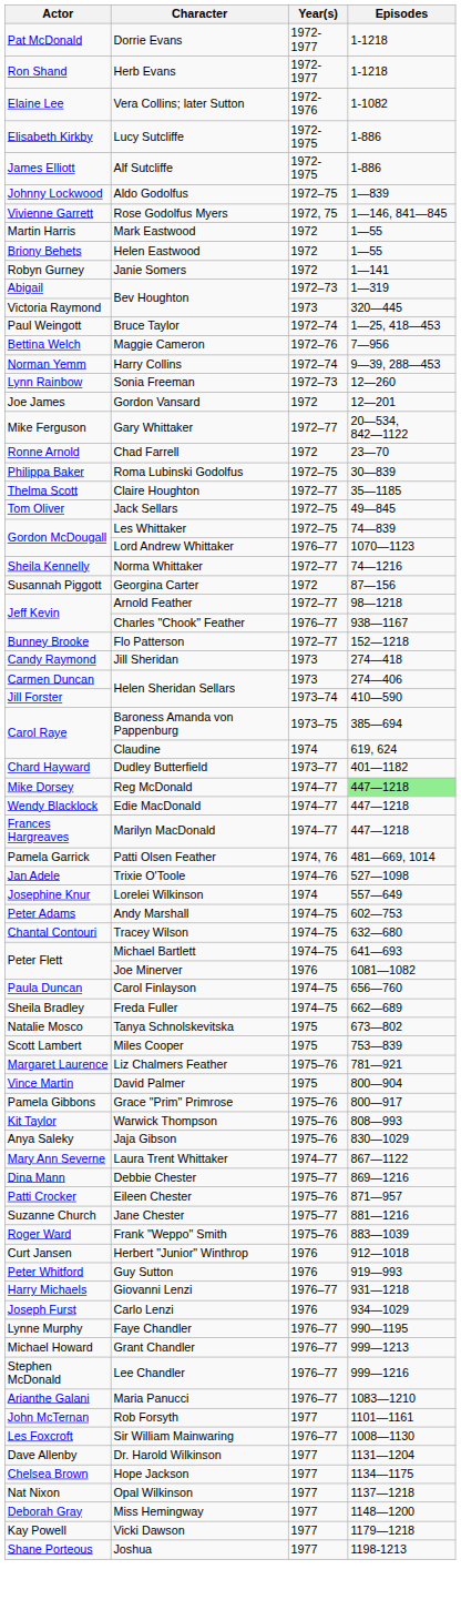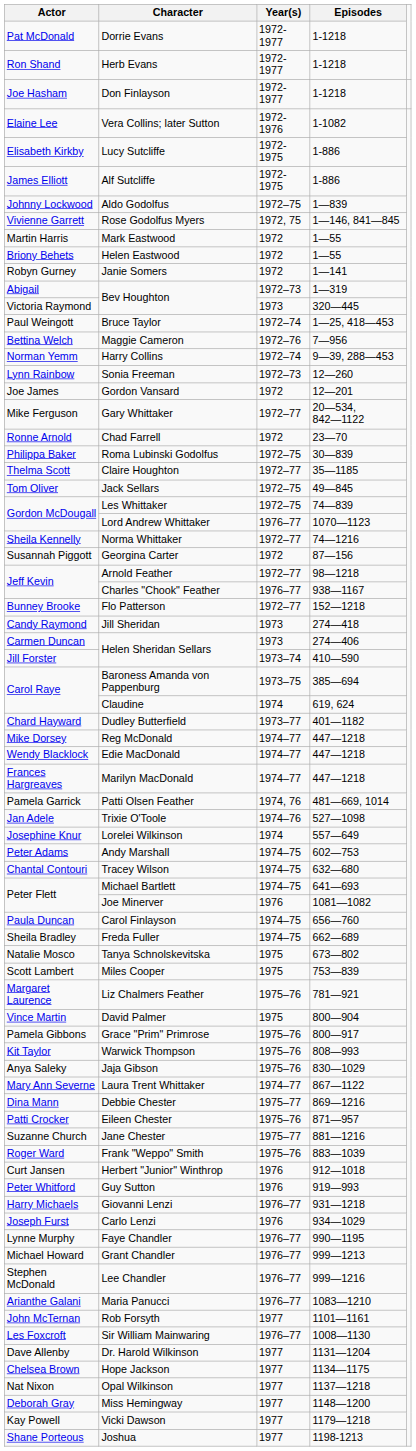+ row: Joe Hasham | Don Finlayson | 1972-1977 | 1-1218
Reg McDonald | Episodes: lightgreen background -> no background
